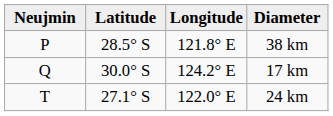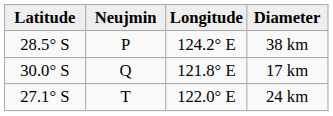columns swapped: Neujmin <-> Latitude
38 km | Longitude: 121.8° E -> 124.2° E
17 km | Longitude: 124.2° E -> 121.8° E
